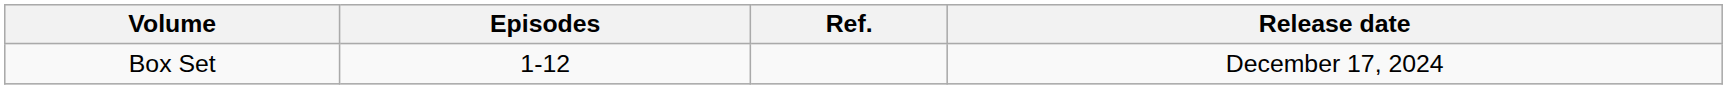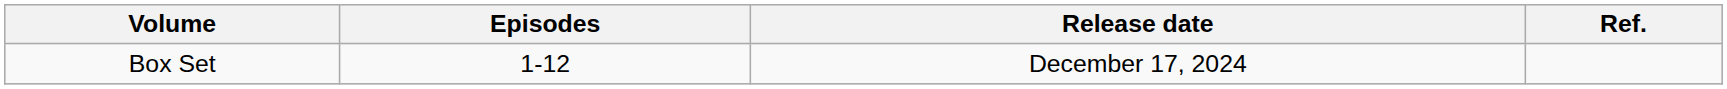columns swapped: Release date <-> Ref.
